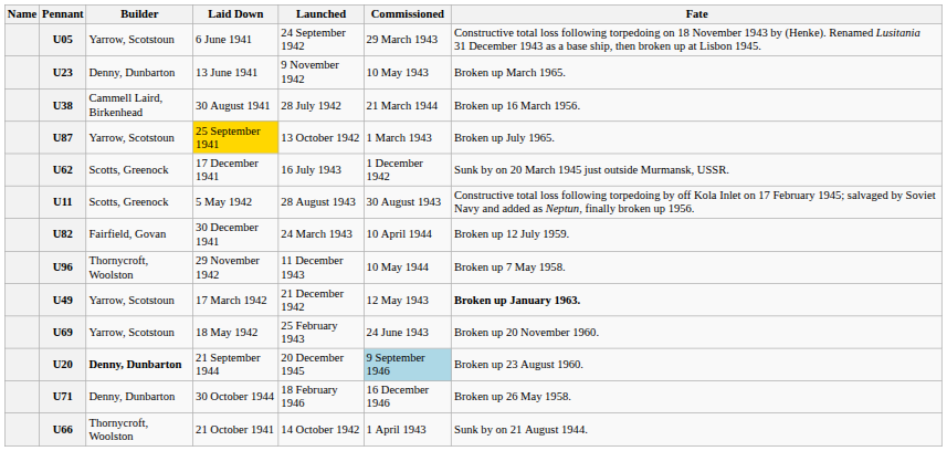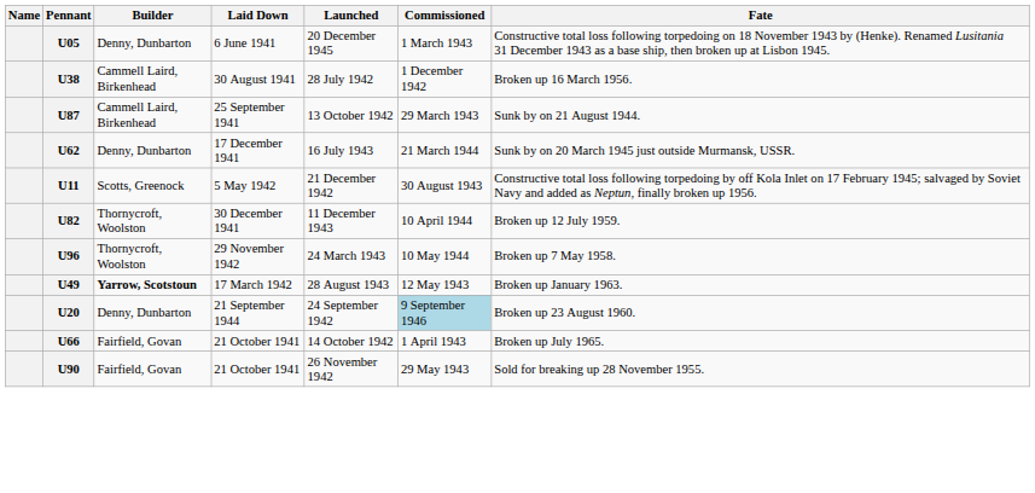U05 | Builder: Yarrow, Scotstoun -> Denny, Dunbarton
U05 | Launched: 24 September 1942 -> 20 December 1945
U05 | Commissioned: 29 March 1943 -> 1 March 1943
- row: U23 | Denny, Dunbarton | 13 June 1941 | 9 November 1942 | 10 May 1943 | Broken up March 1965.
U38 | Commissioned: 21 March 1944 -> 1 December 1942
U87 | Builder: Yarrow, Scotstoun -> Cammell Laird, Birkenhead
U87 | Laid Down: gold background -> no background
U87 | Commissioned: 1 March 1943 -> 29 March 1943
U87 | Fate: Broken up July 1965. -> Sunk by on 21 August 1944.
U62 | Builder: Scotts, Greenock -> Denny, Dunbarton
U62 | Commissioned: 1 December 1942 -> 21 March 1944
U11 | Launched: 28 August 1943 -> 21 December 1942
U82 | Builder: Fairfield, Govan -> Thornycroft, Woolston
U82 | Launched: 24 March 1943 -> 11 December 1943
U96 | Launched: 11 December 1943 -> 24 March 1943
U49 | Builder: normal -> bold
U49 | Launched: 21 December 1942 -> 28 August 1943
U49 | Fate: bold -> normal
- row: U69 | Yarrow, Scotstoun | 18 May 1942 | 25 February 1943 | 24 June 1943 | Broken up 20 November 1960.
U20 | Builder: bold -> normal
U20 | Launched: 20 December 1945 -> 24 September 1942
- row: U71 | Denny, Dunbarton | 30 October 1944 | 18 February 1946 | 16 December 1946 | Broken up 26 May 1958.
U66 | Builder: Thornycroft, Woolston -> Fairfield, Govan
U66 | Fate: Sunk by on 21 August 1944. -> Broken up July 1965.
+ row: U90 | Fairfield, Govan | 21 October 1941 | 26 November 1942 | 29 May 1943 | Sold for breaking up 28 November 1955.
